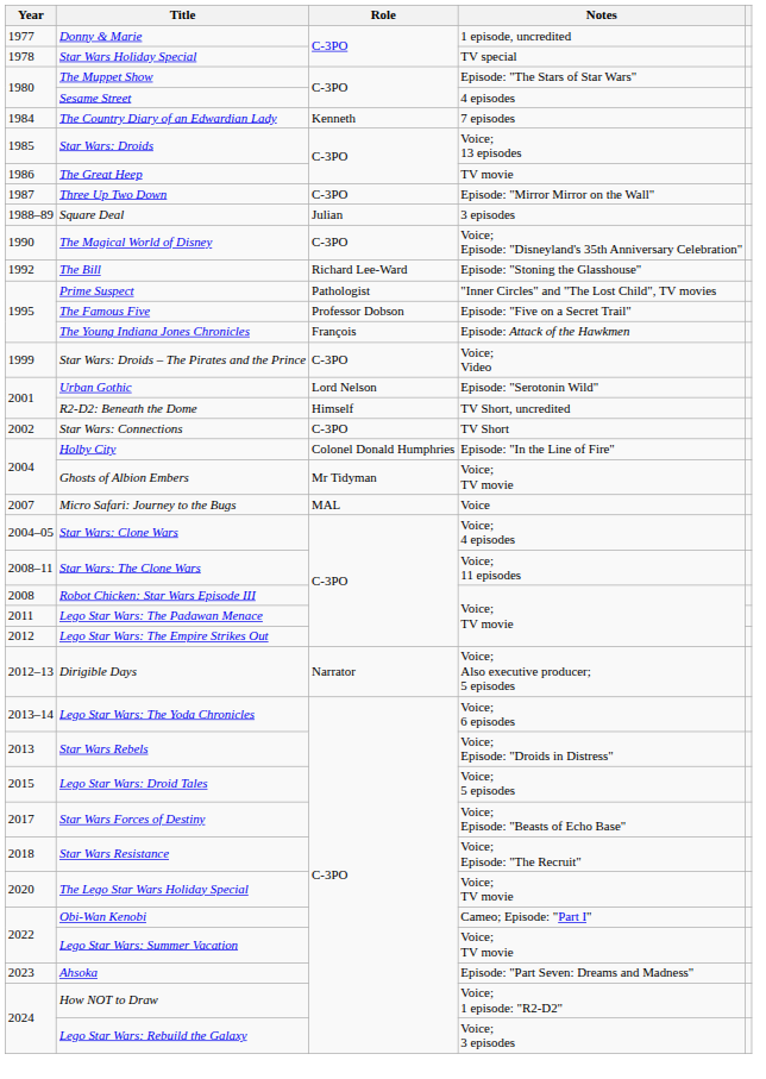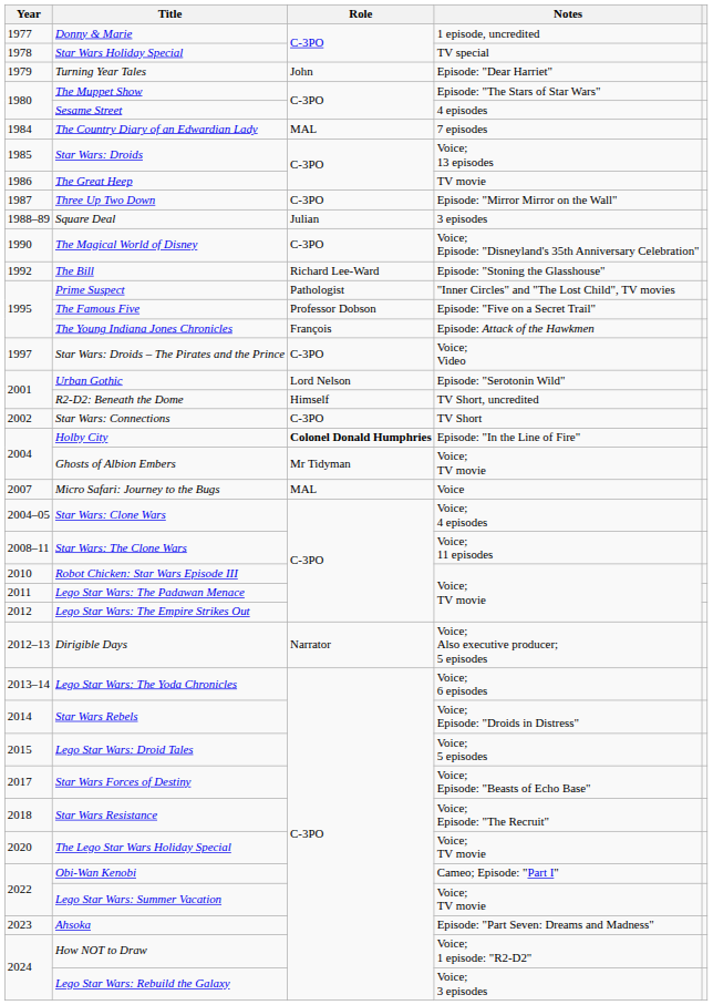+ row: 1979 | Turning Year Tales | John | Episode: "Dear Harriet"
The Country Diary of an Edwardian Lady | Role: Kenneth -> MAL
Star Wars: Droids – The Pirates and the Prince | Year: 1999 -> 1997
Holby City | Role: normal -> bold
Robot Chicken: Star Wars Episode III | Year: 2008 -> 2010
Star Wars Rebels | Year: 2013 -> 2014
